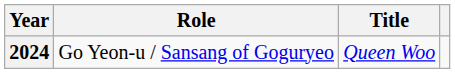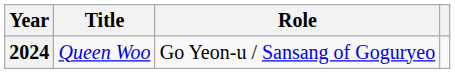columns swapped: Title <-> Role
